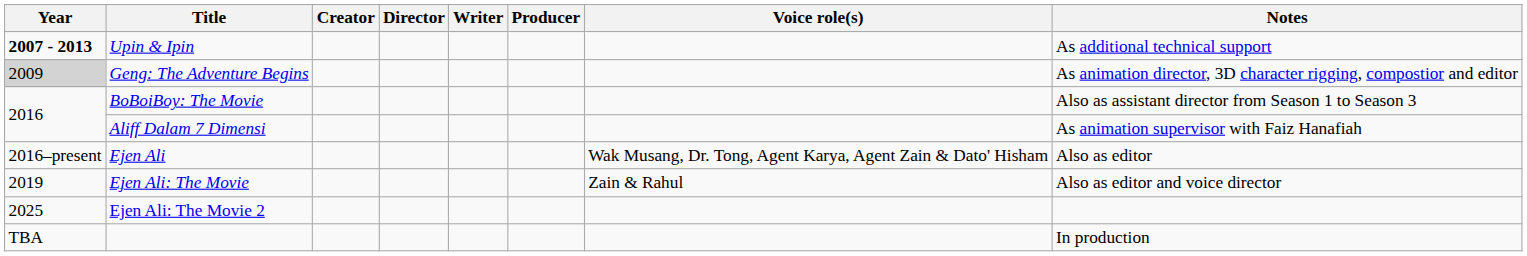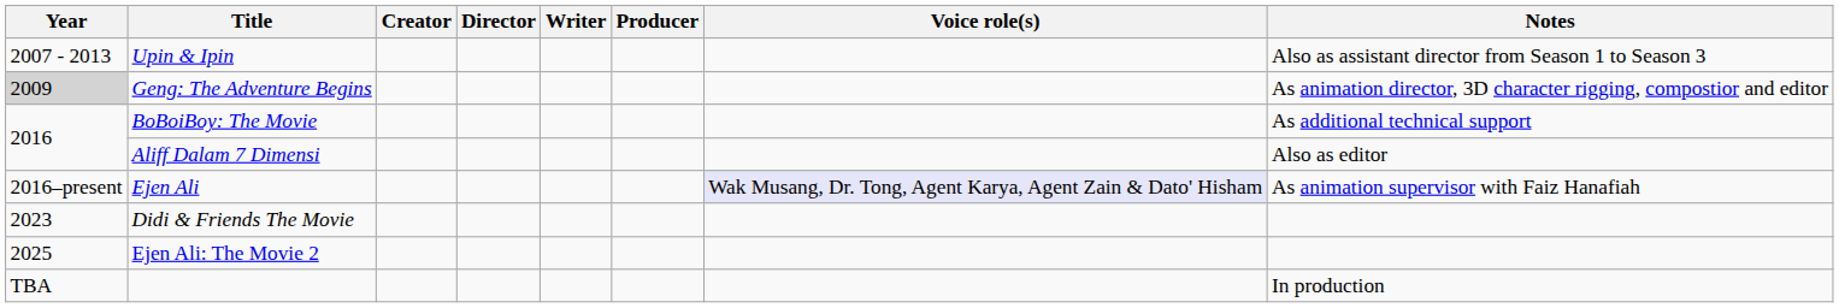Upin & Ipin | Year: bold -> normal
Upin & Ipin | Notes: As additional technical support -> Also as assistant director from Season 1 to Season 3
BoBoiBoy: The Movie | Notes: Also as assistant director from Season 1 to Season 3 -> As additional technical support
Aliff Dalam 7 Dimensi | Notes: As animation supervisor with Faiz Hanafiah -> Also as editor
Ejen Ali | Voice role(s): no background -> lavender background
Ejen Ali | Notes: Also as editor -> As animation supervisor with Faiz Hanafiah
- row: 2019 | Ejen Ali: The Movie | Zain & Rahul | Also as editor and voice director
+ row: 2023 | Didi & Friends The Movie
